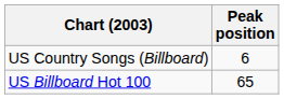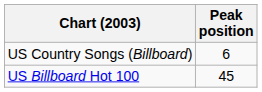US Billboard Hot 100 | Peak position: 65 -> 45
